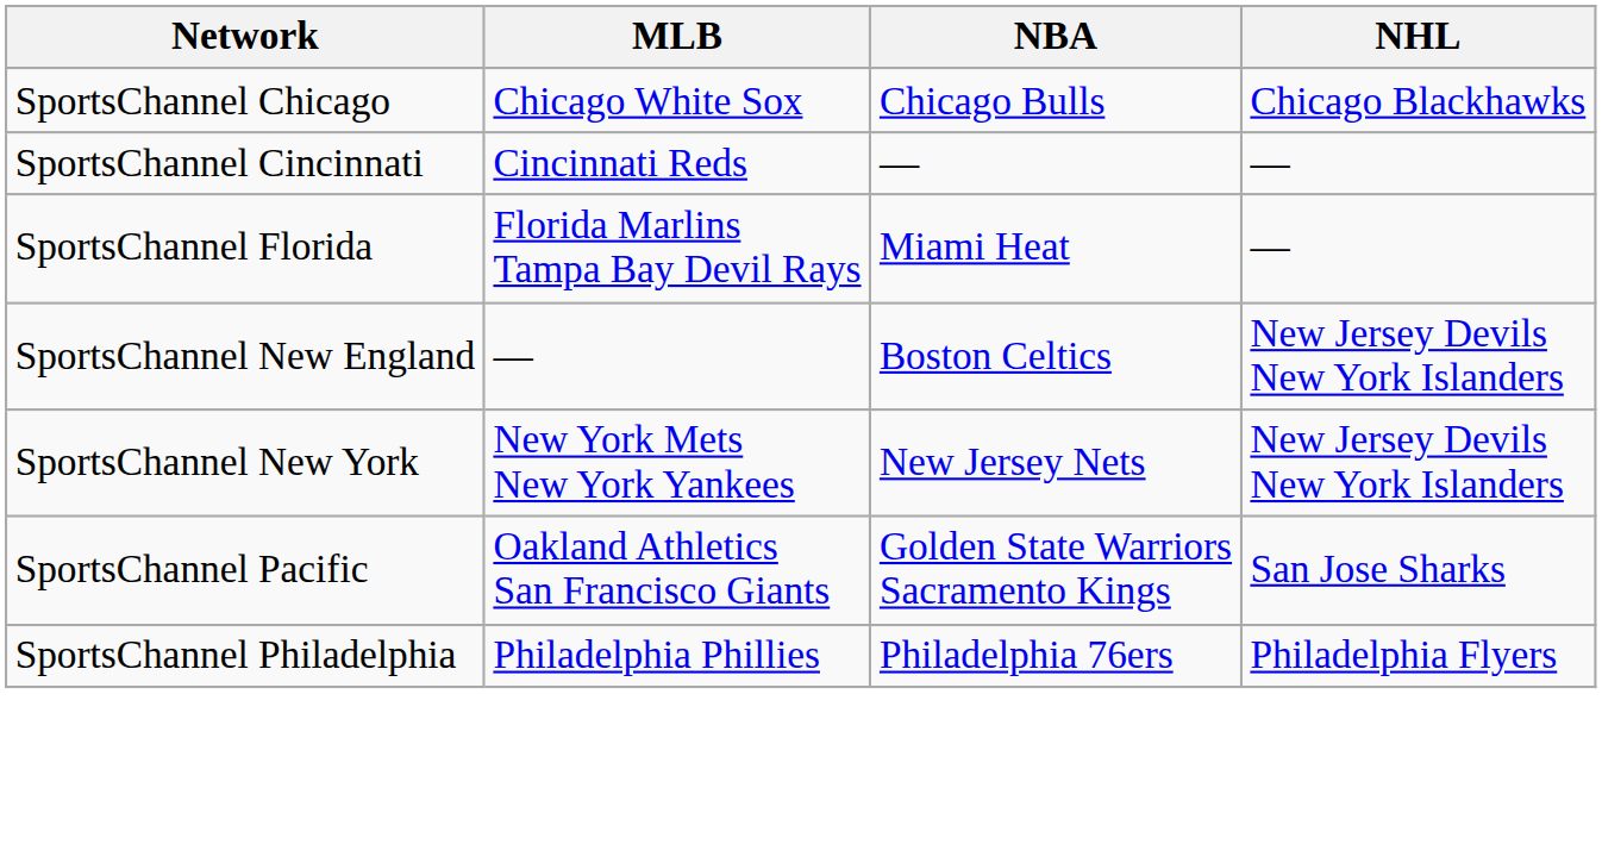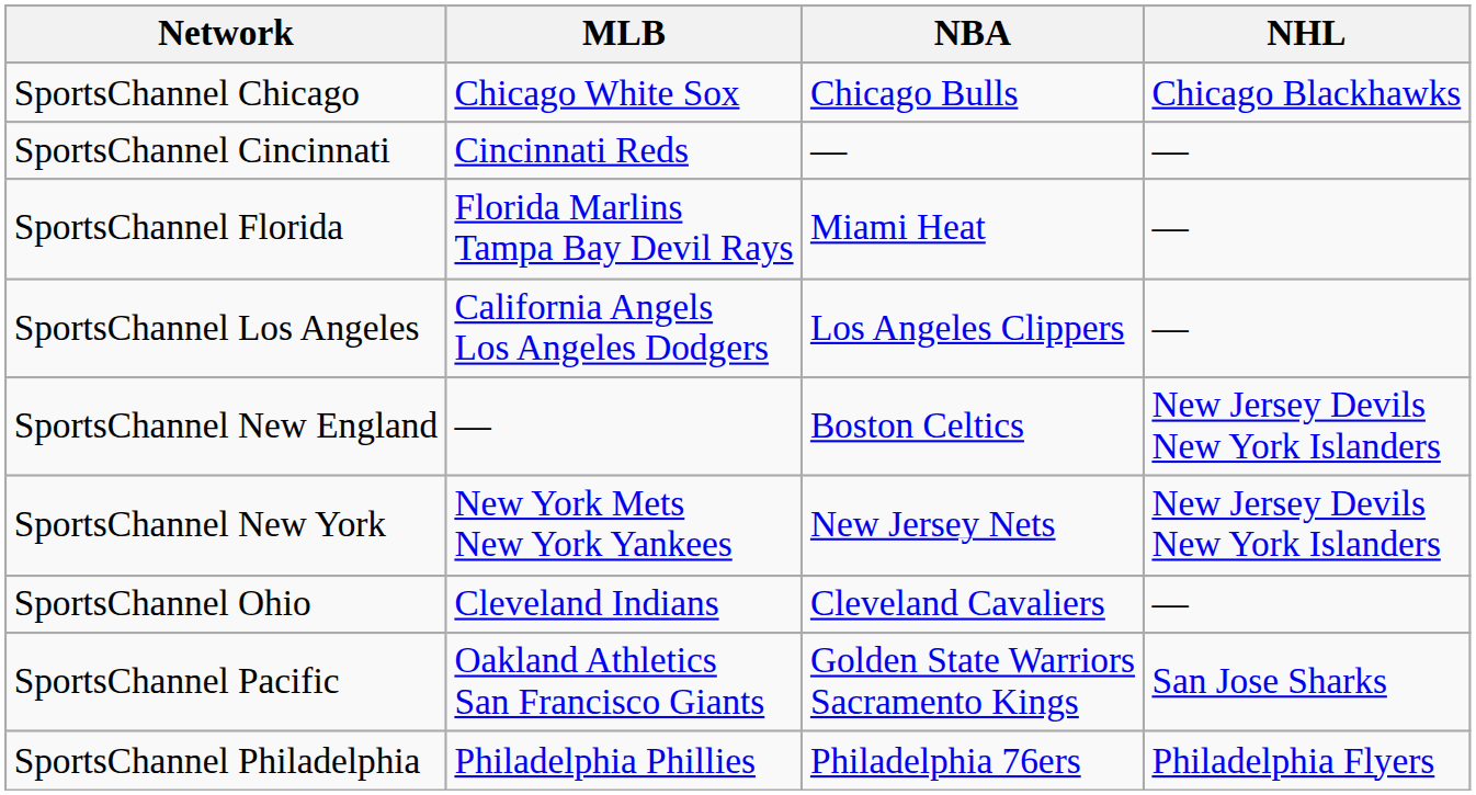+ row: SportsChannel Los Angeles | California Angels Los Angeles Dodgers | Los Angeles Clippers | —
+ row: SportsChannel Ohio | Cleveland Indians | Cleveland Cavaliers | —
